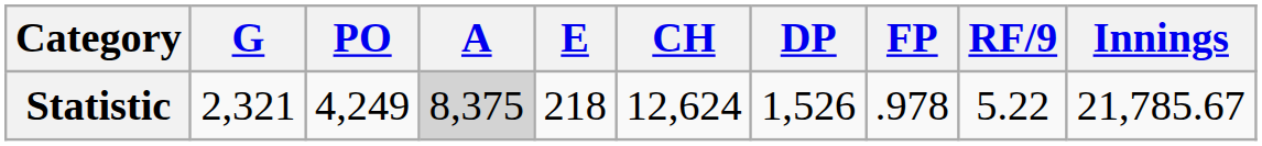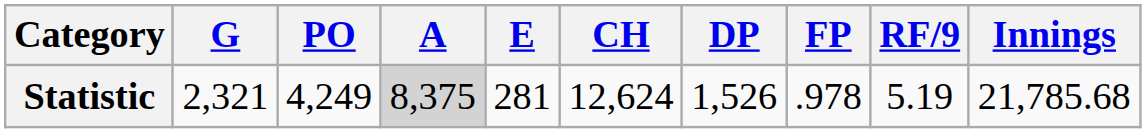Statistic | E: 218 -> 281
Statistic | RF/9: 5.22 -> 5.19
Statistic | Innings: 21,785.67 -> 21,785.68
